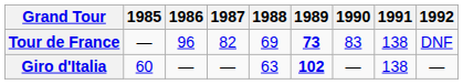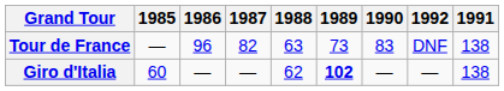columns swapped: 1991 <-> 1992
Tour de France | 1988: 69 -> 63
Tour de France | 1989: bold -> normal
Giro d'Italia | 1988: 63 -> 62
